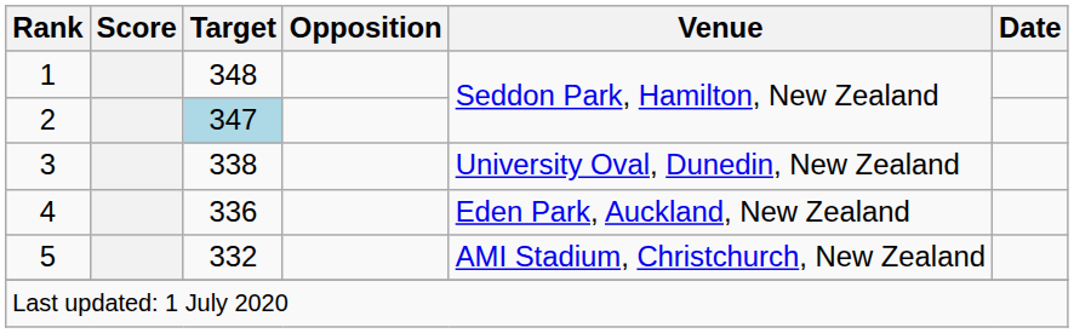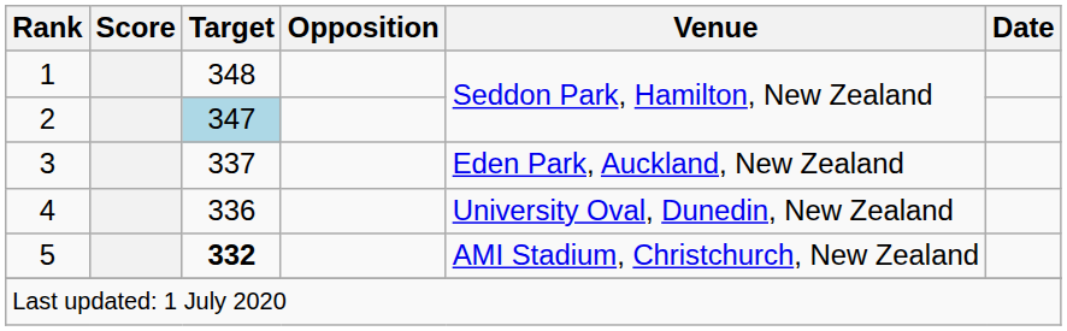3 | Target: 338 -> 337
3 | Venue: University Oval, Dunedin, New Zealand -> Eden Park, Auckland, New Zealand
4 | Venue: Eden Park, Auckland, New Zealand -> University Oval, Dunedin, New Zealand
5 | Target: normal -> bold
